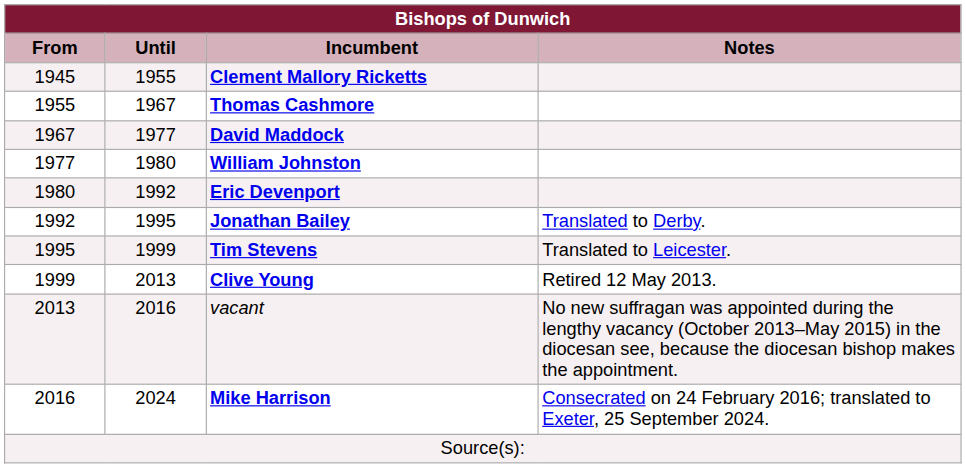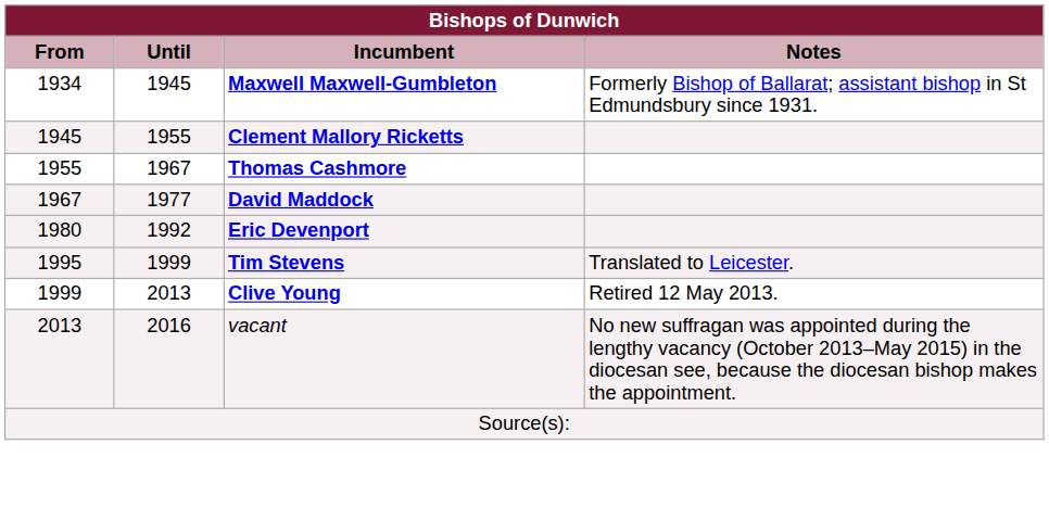+ row: 1934 | 1945 | Maxwell Maxwell-Gumbleton | Formerly Bishop of Ballarat; assistant bishop in St Edmundsbury since 1931.
- row: 1977 | 1980 | William Johnston
- row: 1992 | 1995 | Jonathan Bailey | Translated to Derby.
- row: 2016 | 2024 | Mike Harrison | Consecrated on 24 February 2016; translated to Exeter, 25 September 2024.
